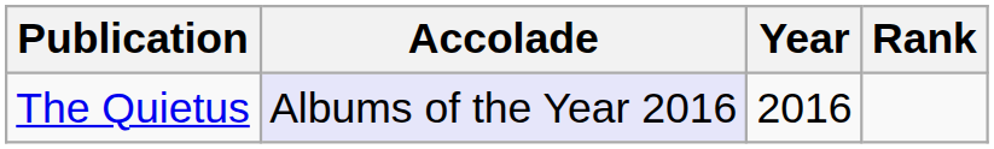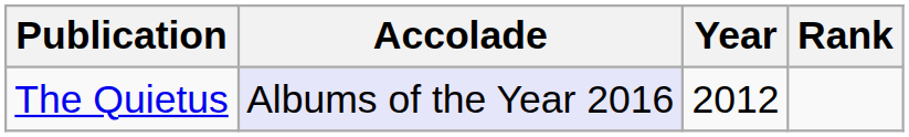The Quietus | Year: 2016 -> 2012
